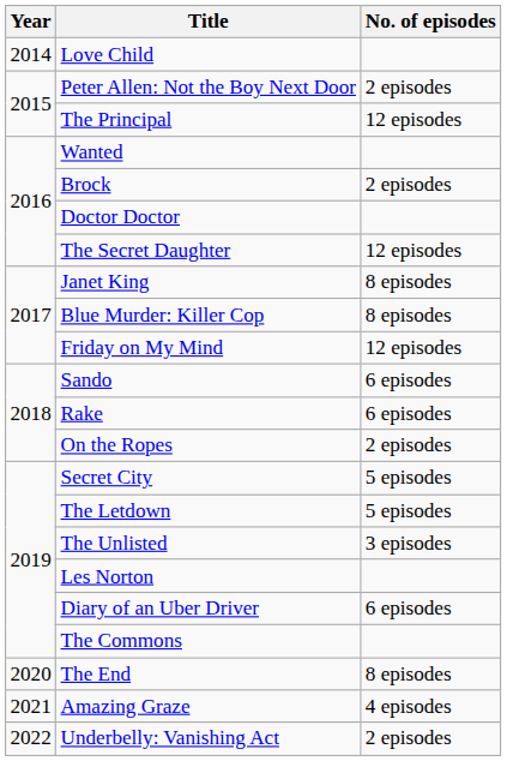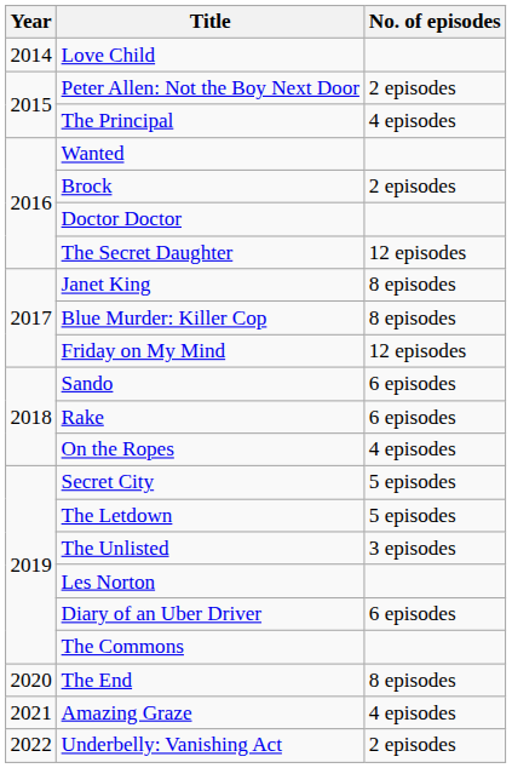The Principal | No. of episodes: 12 episodes -> 4 episodes
On the Ropes | No. of episodes: 2 episodes -> 4 episodes
